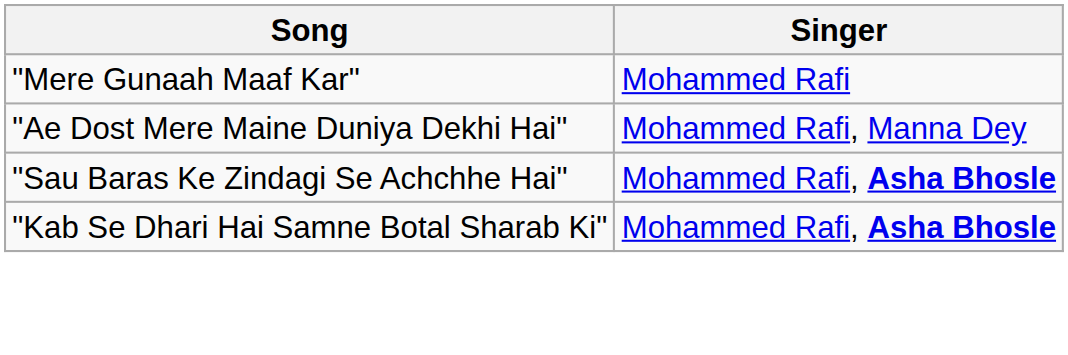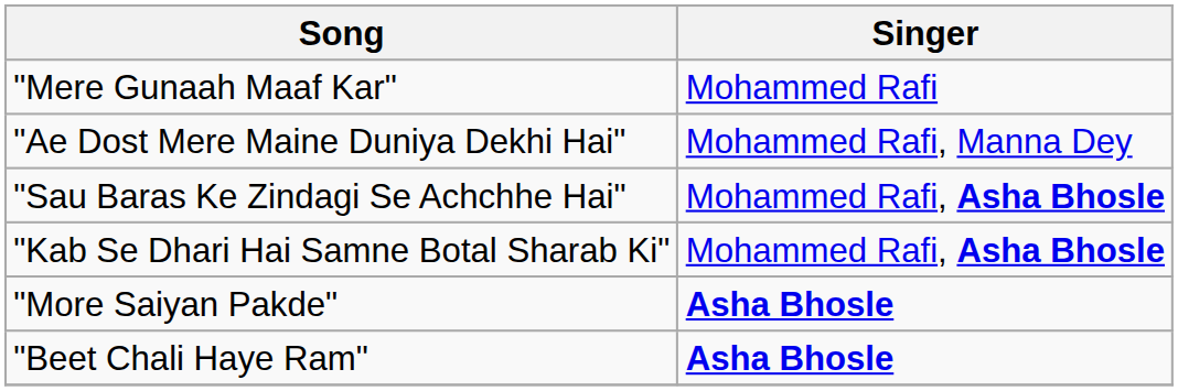+ row: "More Saiyan Pakde" | Asha Bhosle
+ row: "Beet Chali Haye Ram" | Asha Bhosle
